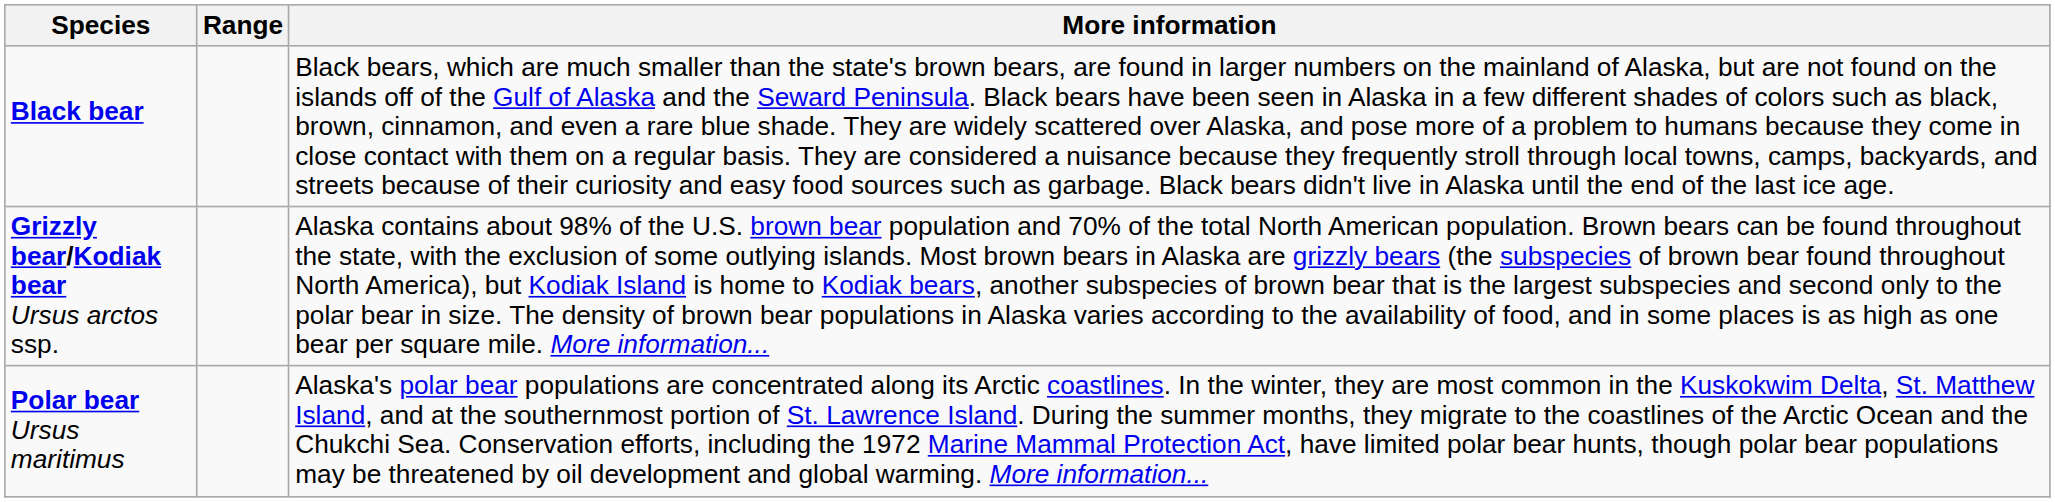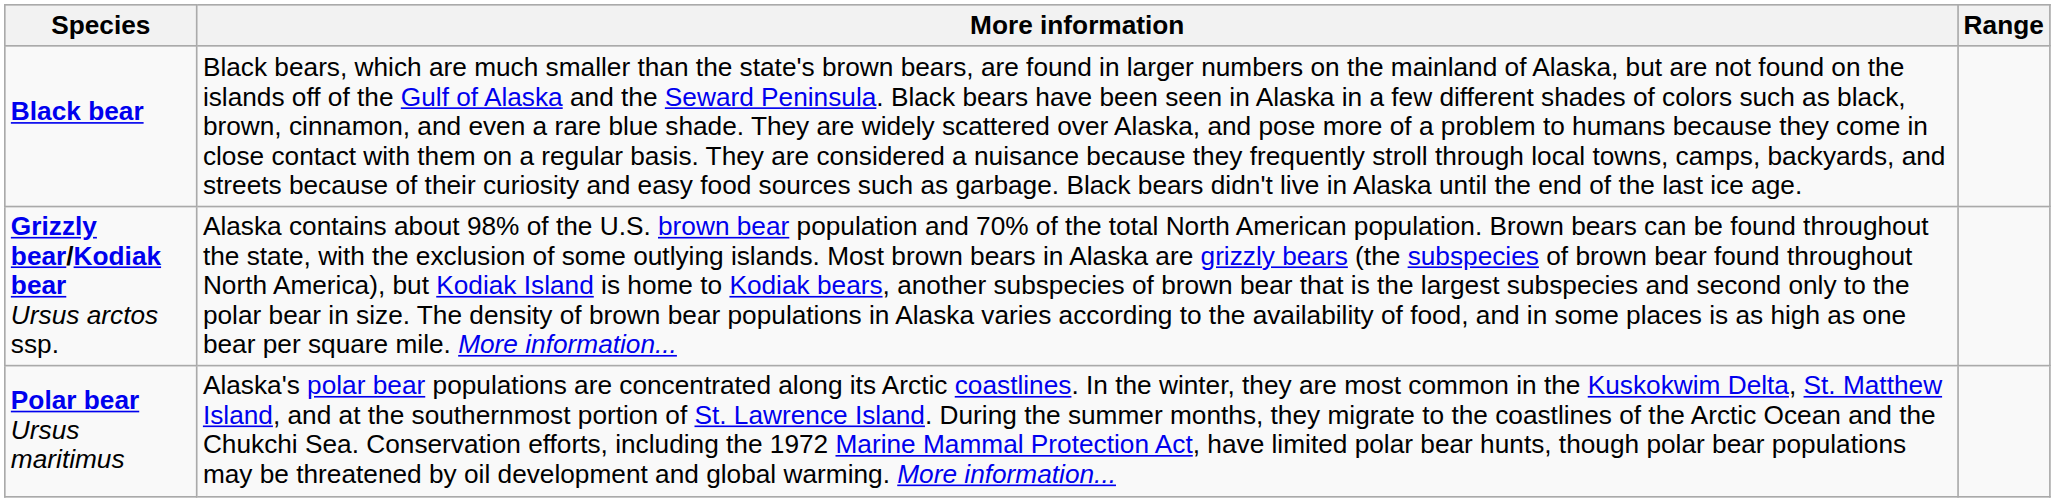columns swapped: More information <-> Range
